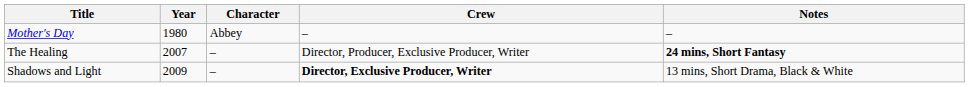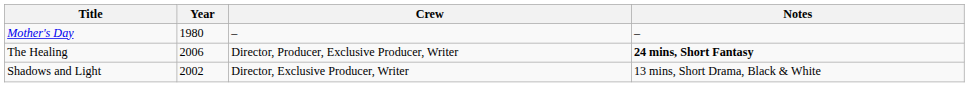- column: Character | Abbey | – | –
The Healing | Year: 2007 -> 2006
Shadows and Light | Year: 2009 -> 2002
Shadows and Light | Crew: bold -> normal
